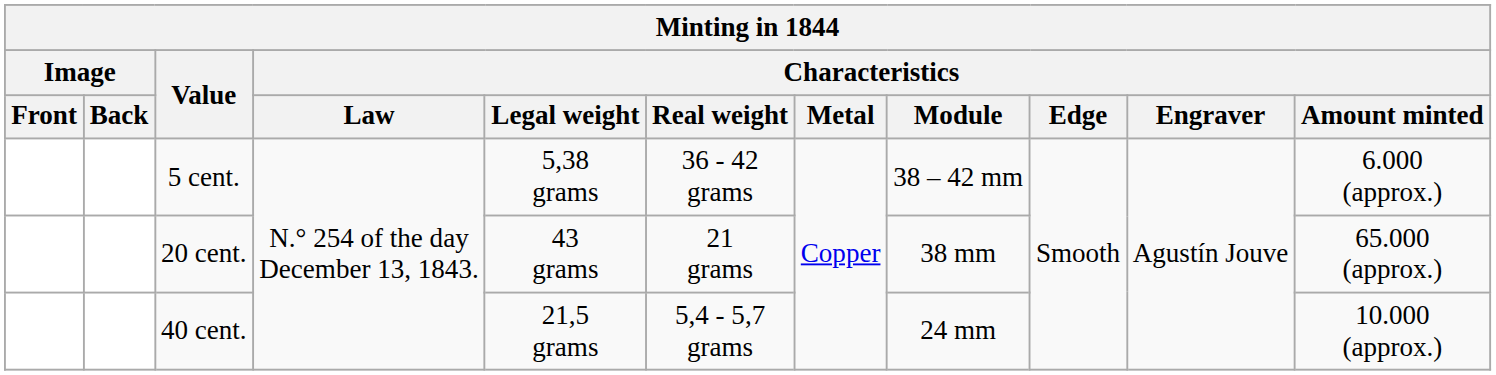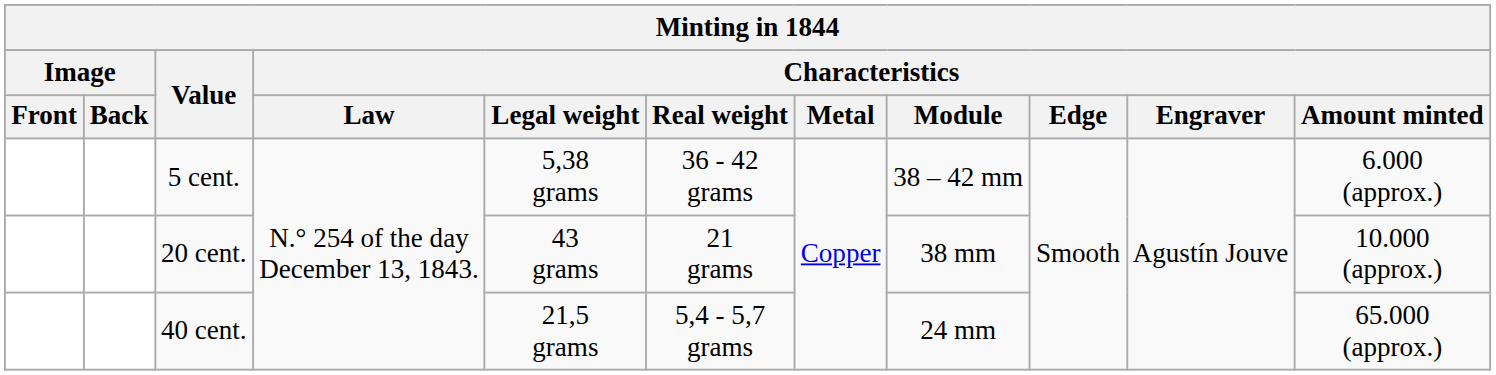20 cent. | Characteristics / Amount minted: 65.000 (approx.) -> 10.000 (approx.)
40 cent. | Characteristics / Amount minted: 10.000 (approx.) -> 65.000 (approx.)
